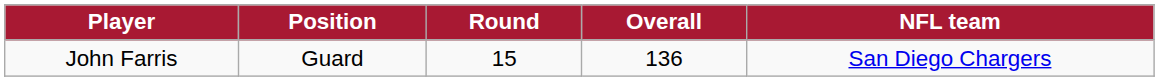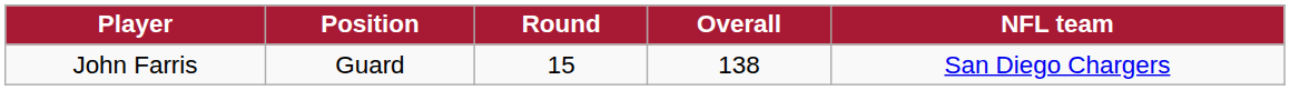John Farris | Overall: 136 -> 138
